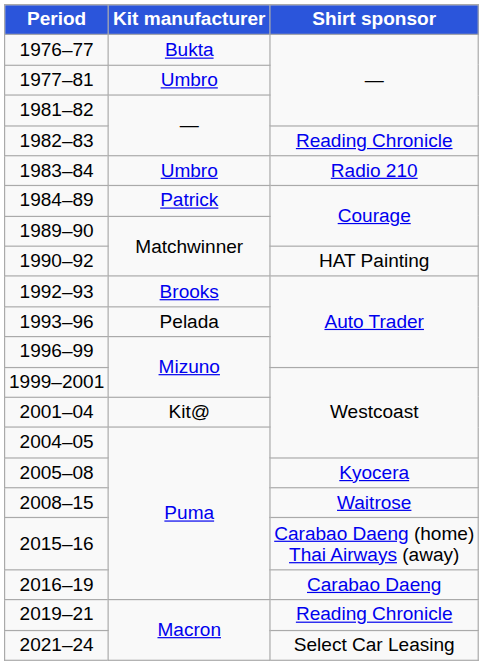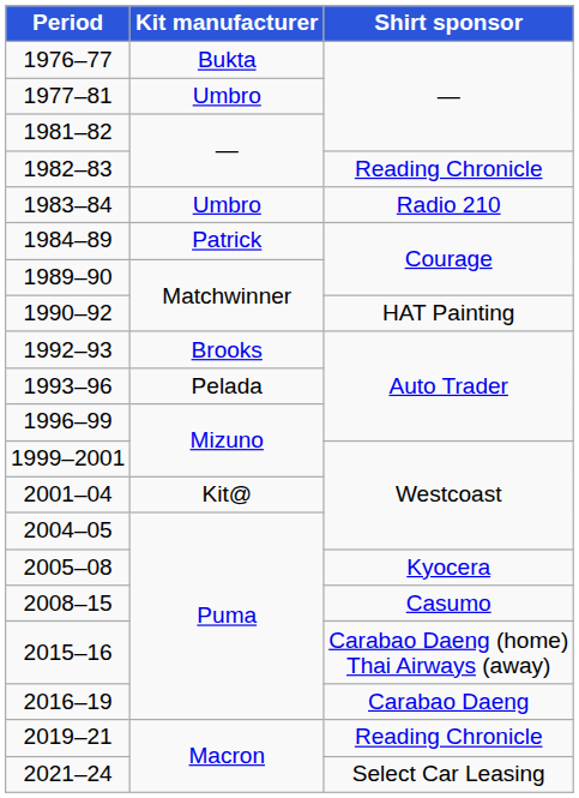2008–15 | Shirt sponsor: Waitrose -> Casumo
